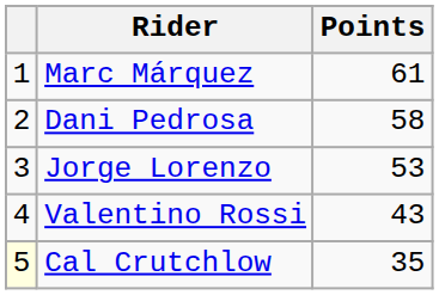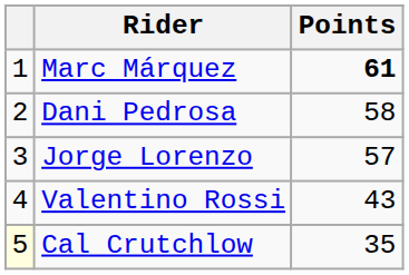Marc Márquez | Points: normal -> bold
Jorge Lorenzo | Points: 53 -> 57
